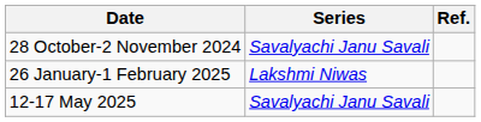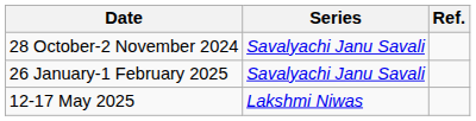26 January-1 February 2025 | Series: Lakshmi Niwas -> Savalyachi Janu Savali
12-17 May 2025 | Series: Savalyachi Janu Savali -> Lakshmi Niwas
